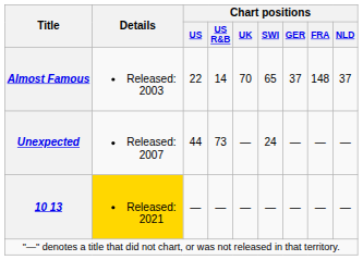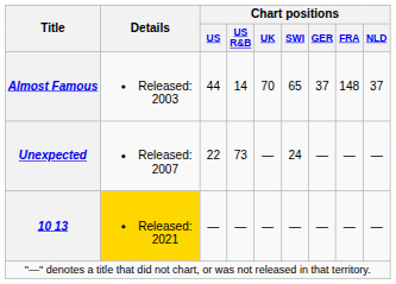Almost Famous | Chart positions / US: 22 -> 44
Unexpected | Chart positions / US: 44 -> 22
